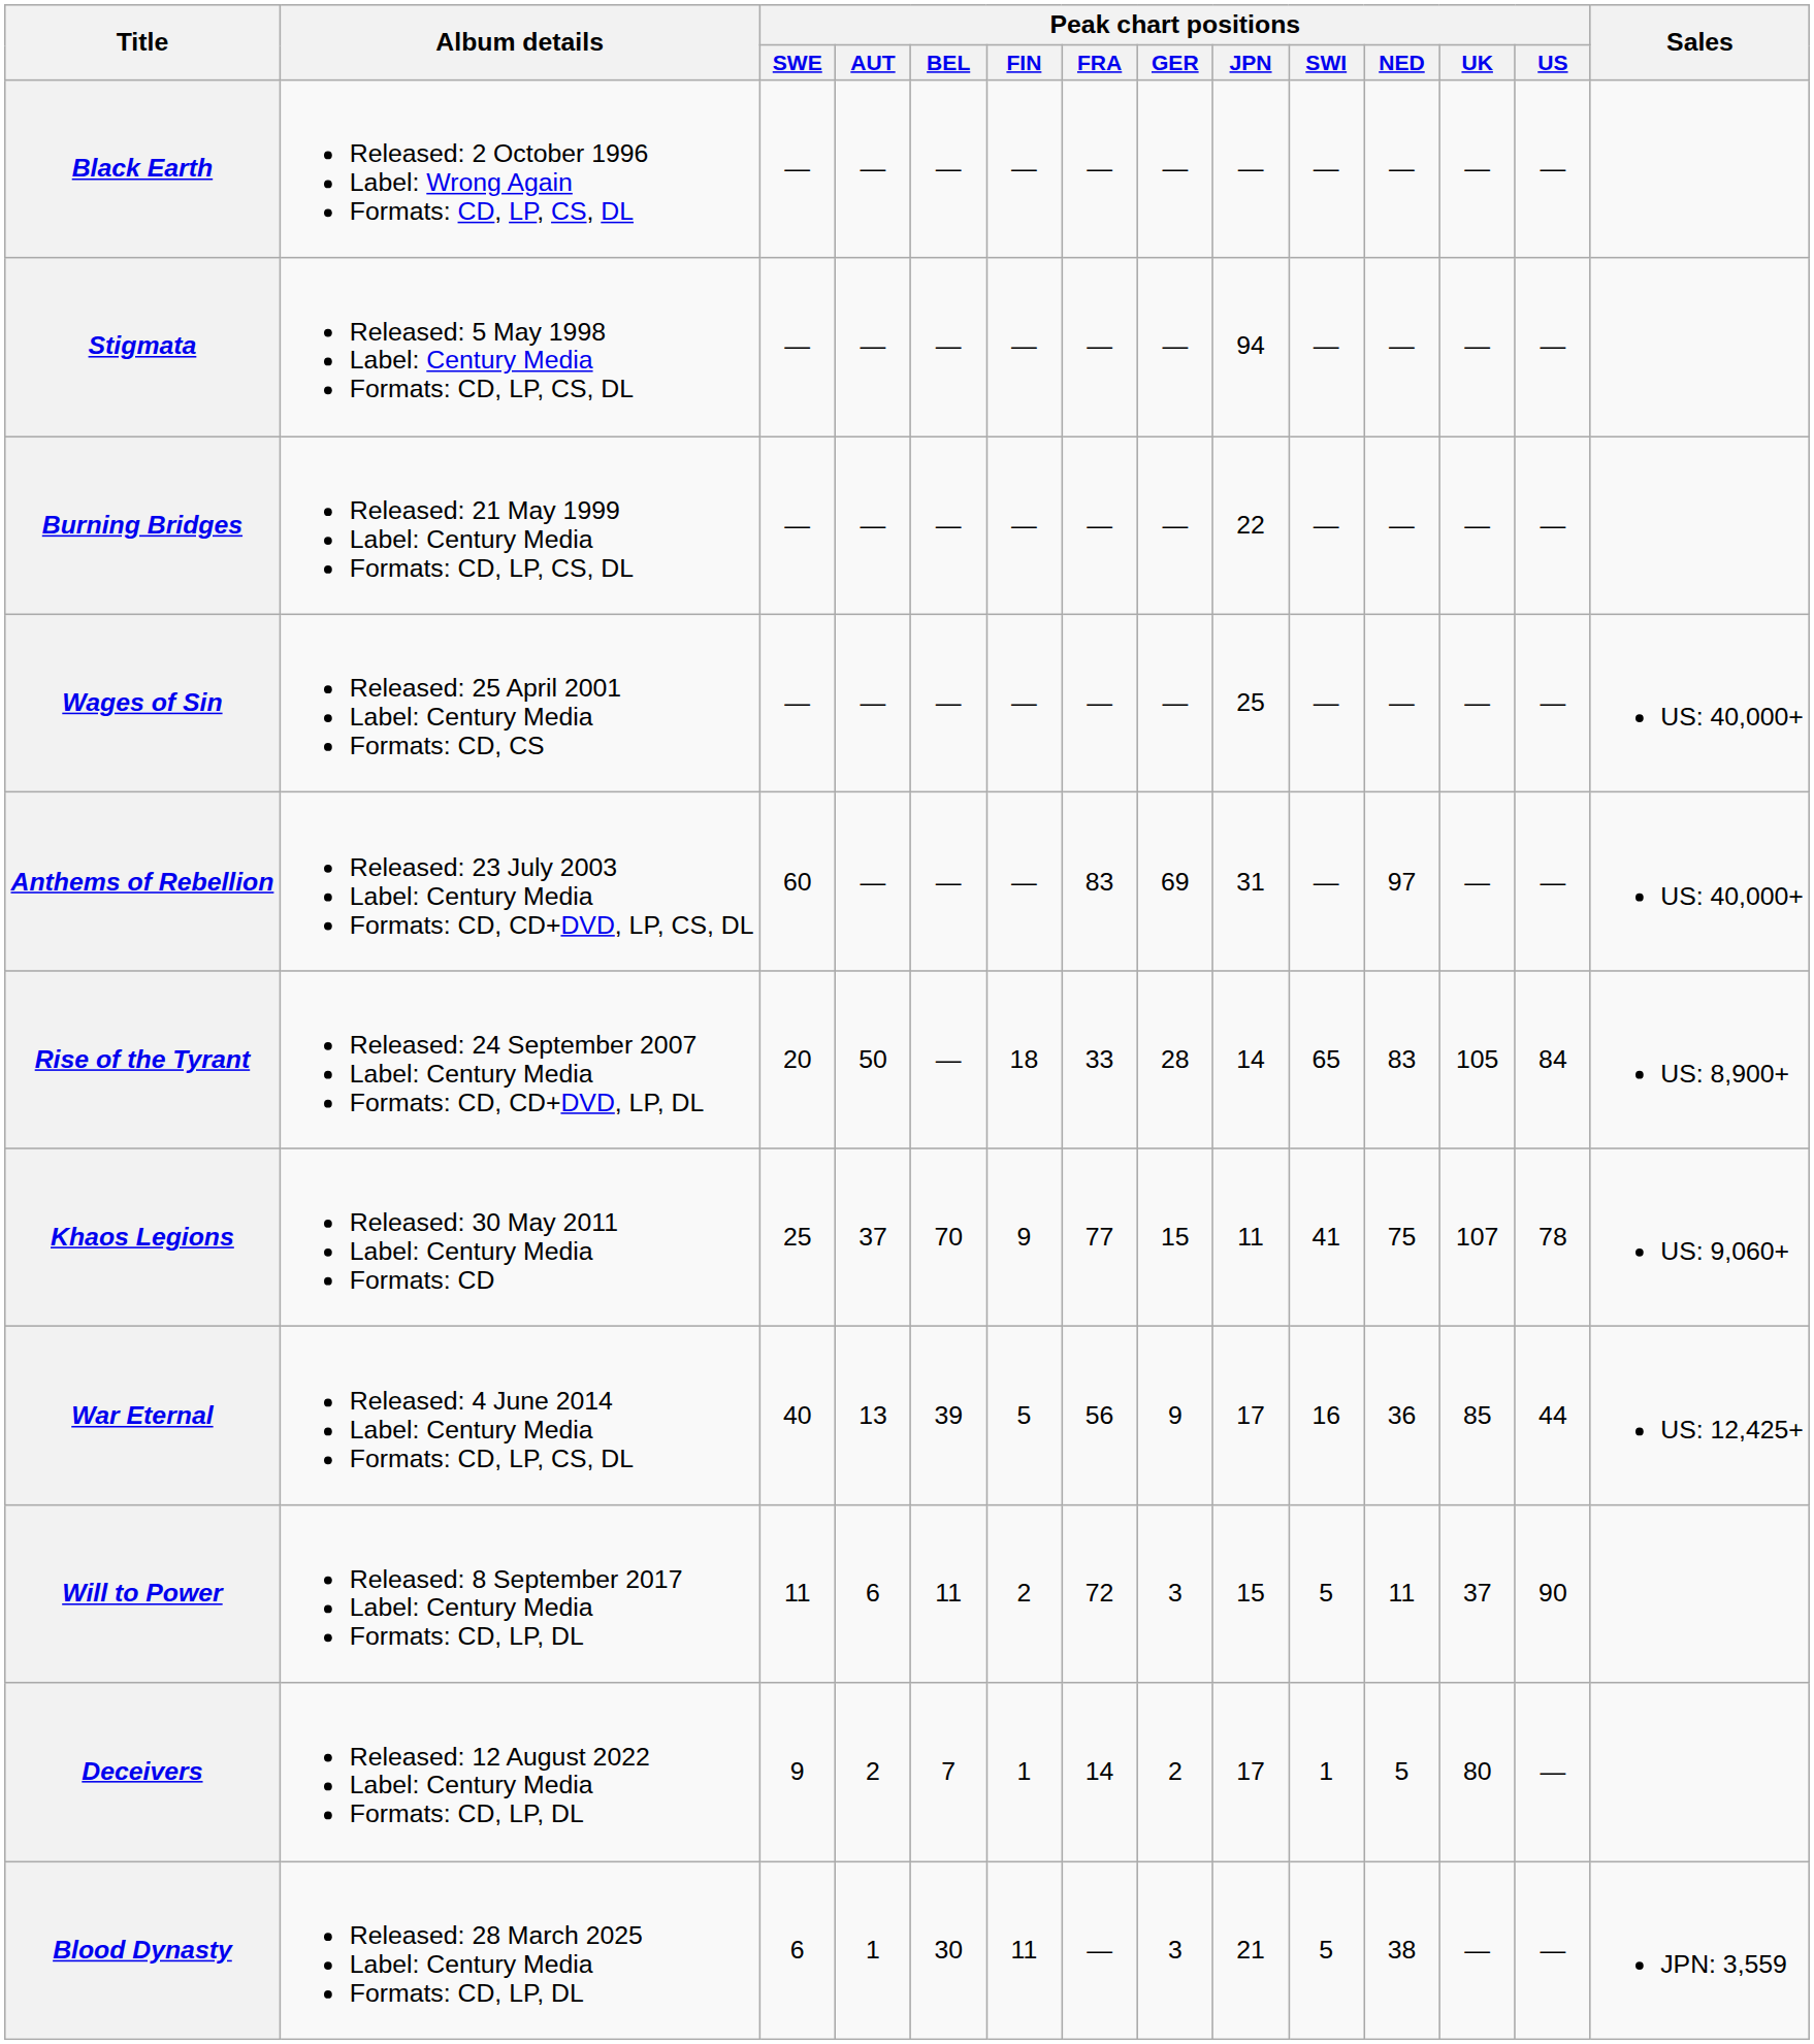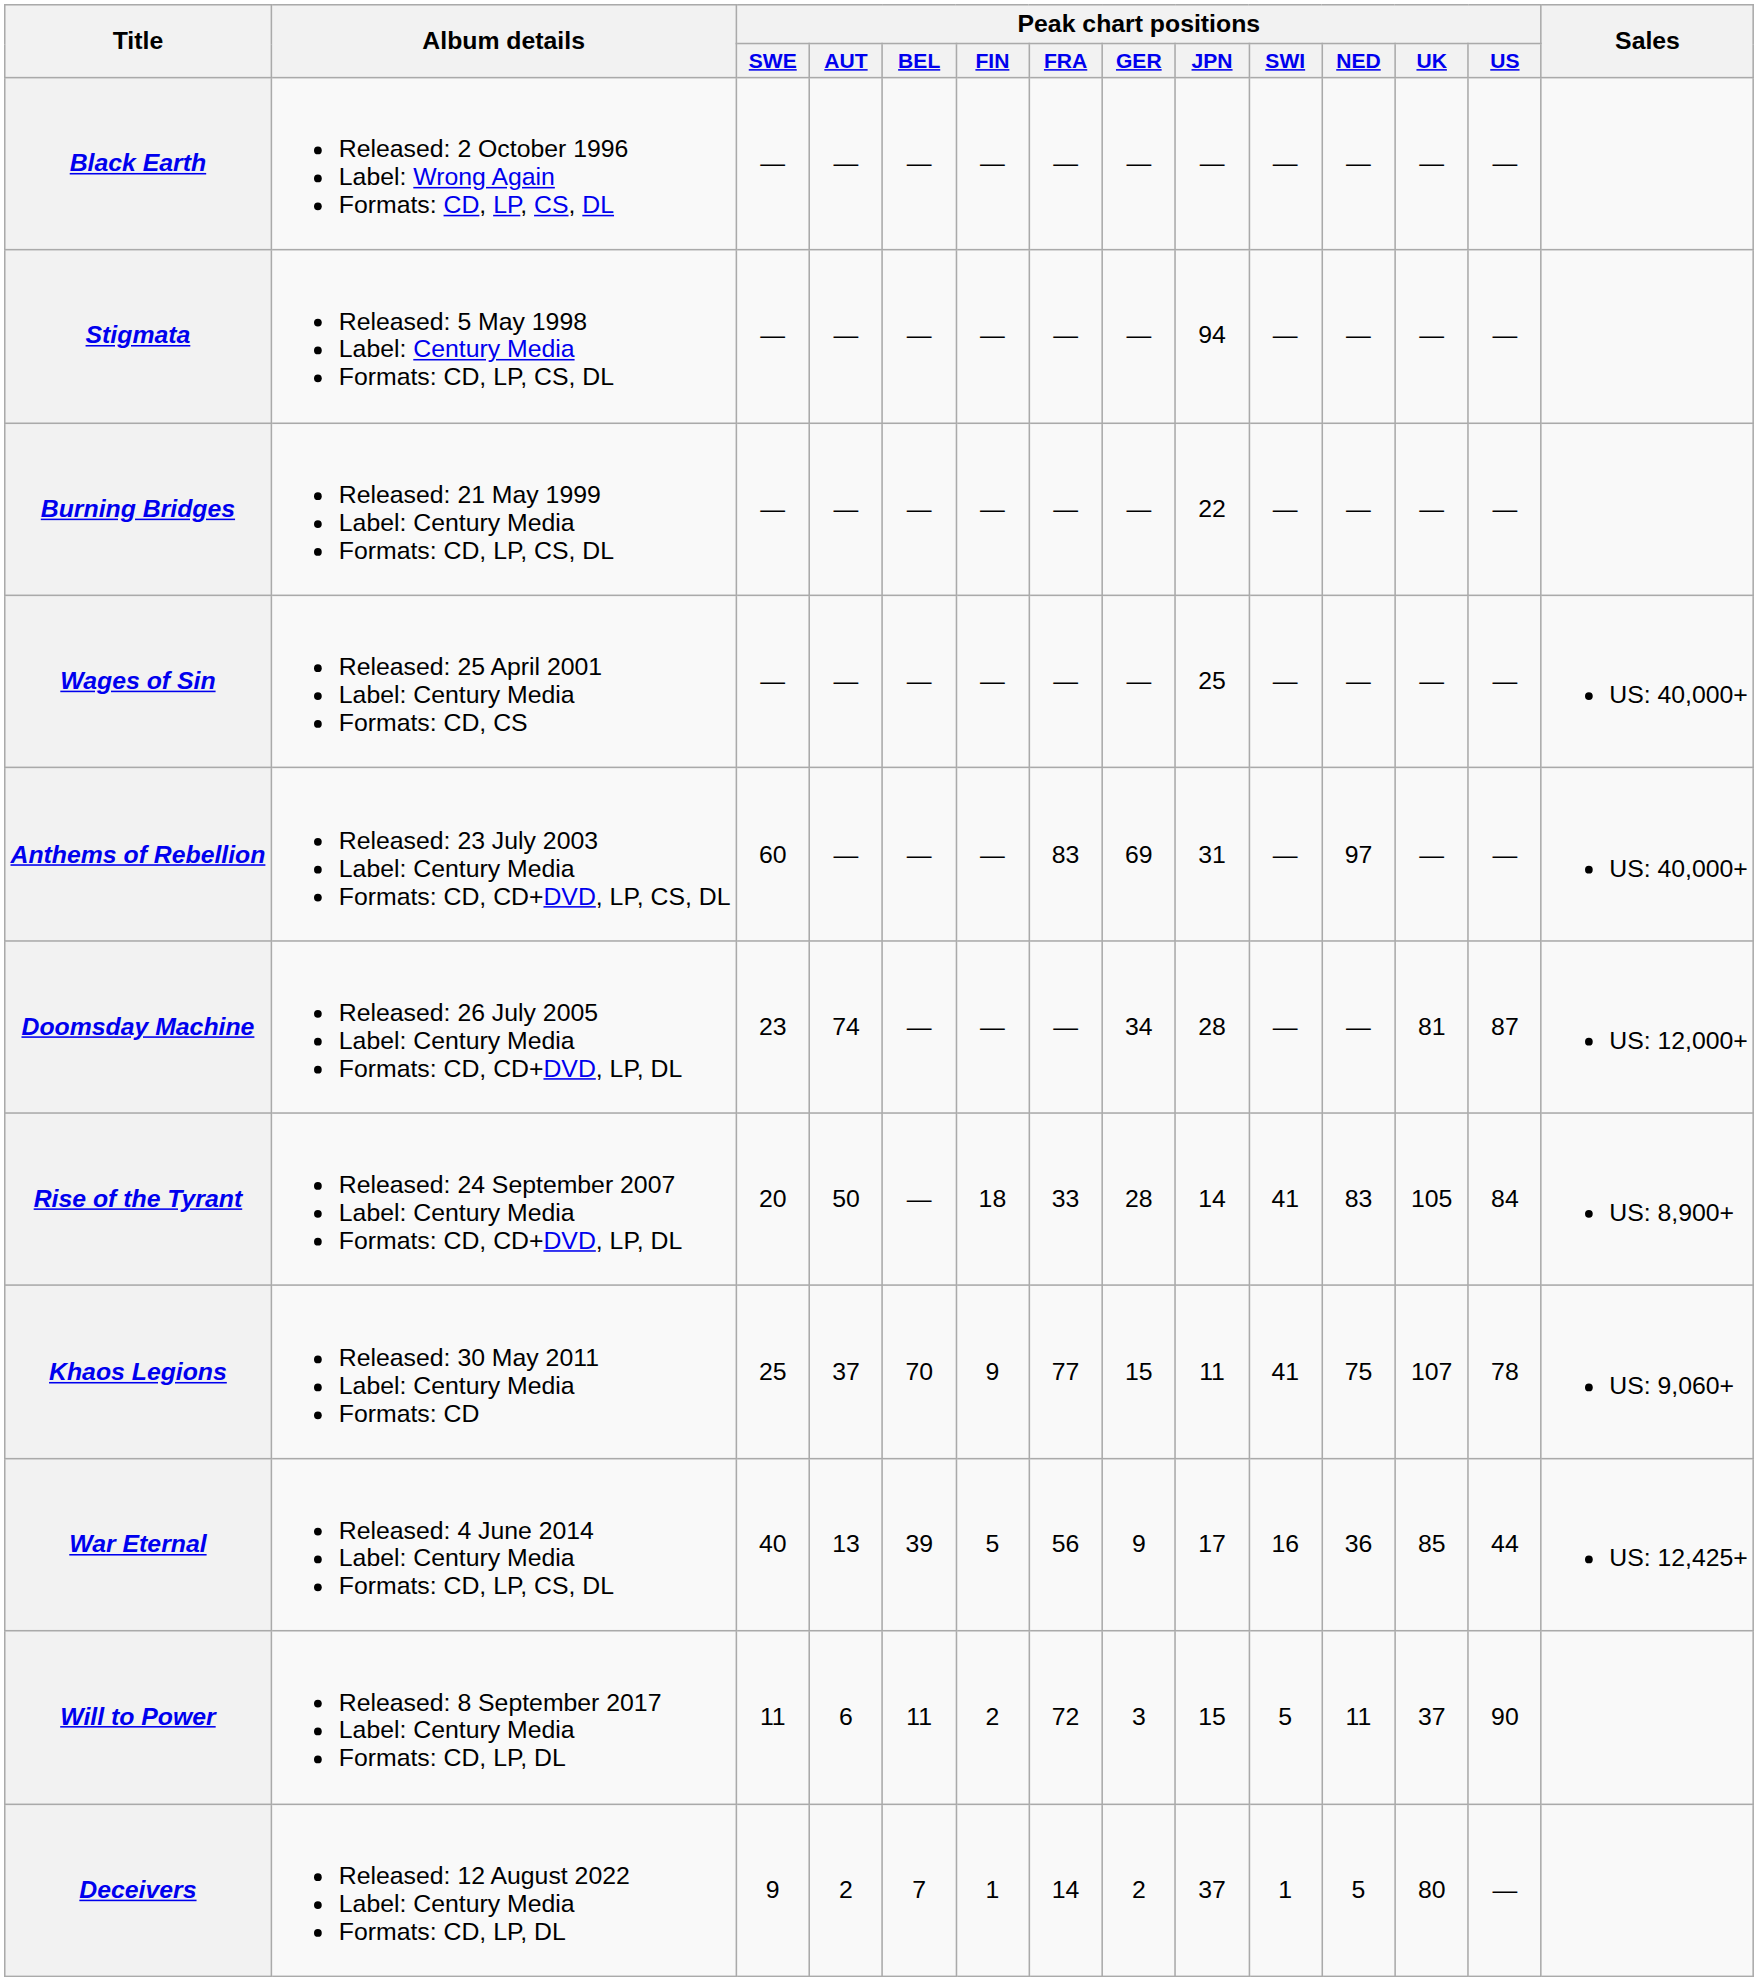+ row: Doomsday Machine | Released: 26 July 2005 Label: Century Media Formats: CD, CD+DVD, LP, DL | 23 | 74 | — | — | — | 34 | 28 | — | — | 81 | 87 | US: 12,000+
Rise of the Tyrant | Peak chart positions / SWI: 65 -> 41
Deceivers | Peak chart positions / JPN: 17 -> 37
- row: Blood Dynasty | Released: 28 March 2025 Label: Century Media Formats: CD, LP, DL | 6 | 1 | 30 | 11 | — | 3 | 21 | 5 | 38 | — | — | JPN: 3,559
